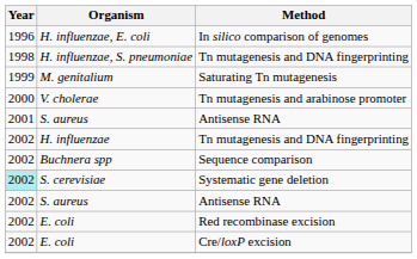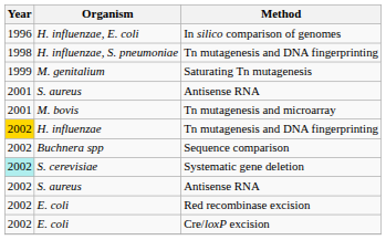- row: 2000 | V. cholerae | Tn mutagenesis and arabinose promoter
+ row: 2001 | M. bovis | Tn mutagenesis and microarray
H. influenzae | Year: no background -> gold background
